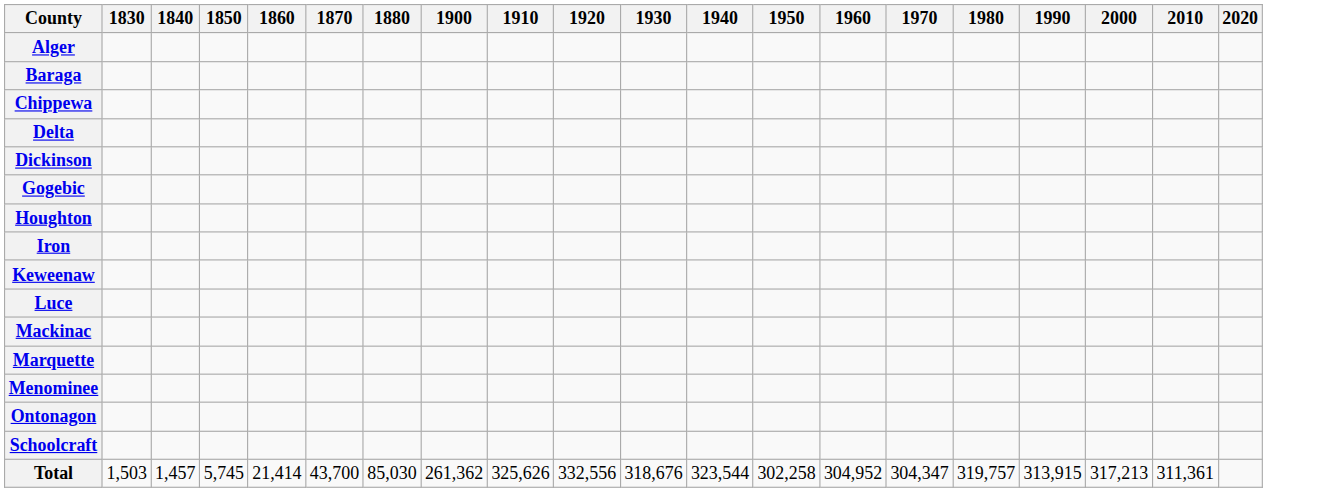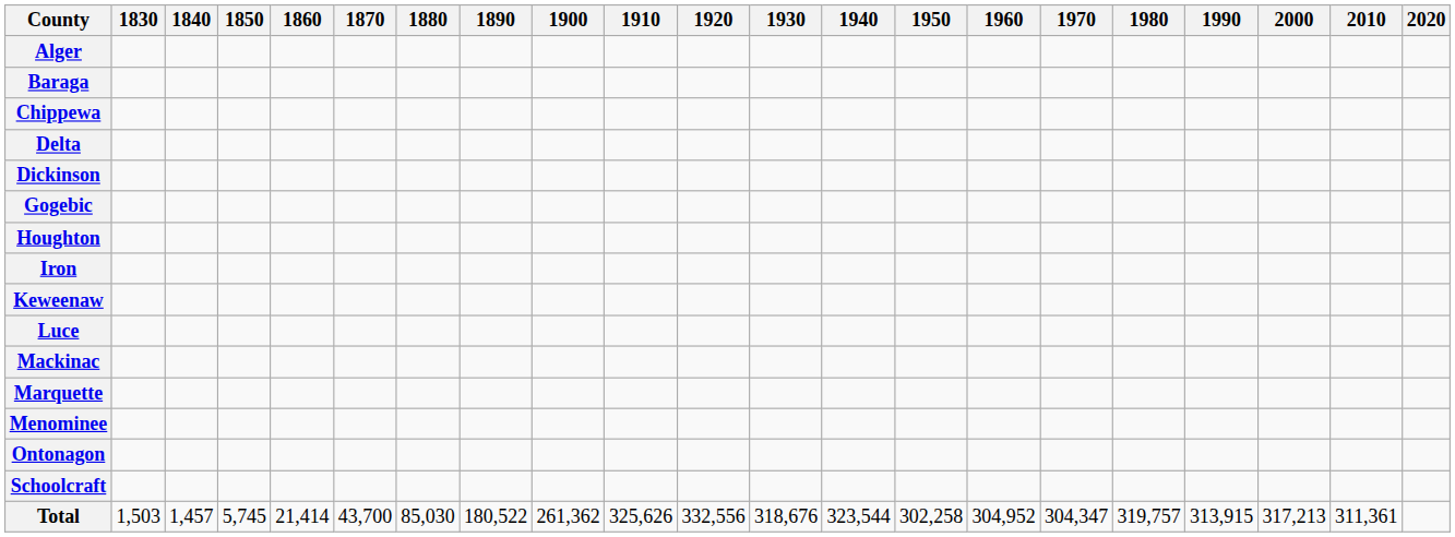+ column: 1890 | 180,522
